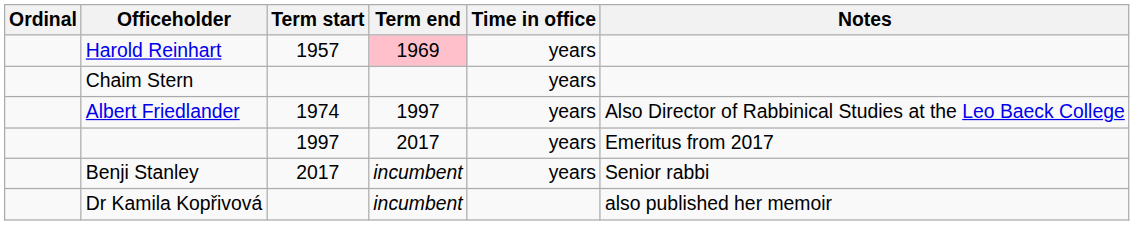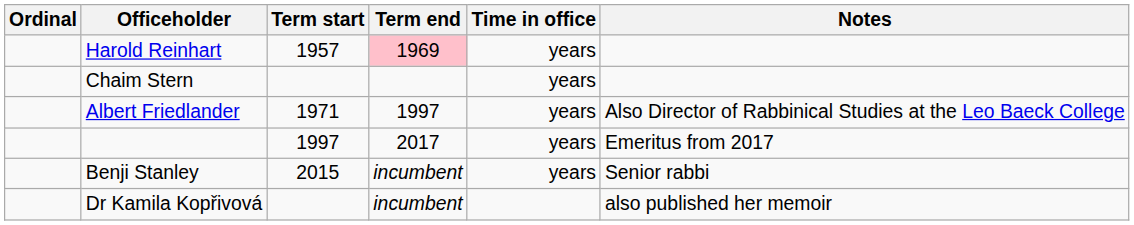Albert Friedlander | Term start: 1974 -> 1971
Benji Stanley | Term start: 2017 -> 2015
